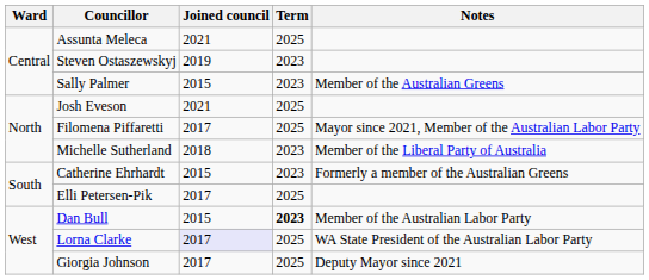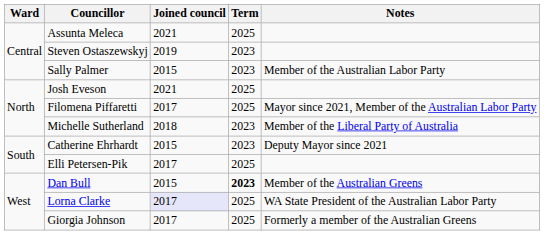Sally Palmer | Notes: Member of the Australian Greens -> Member of the Australian Labor Party
Catherine Ehrhardt | Notes: Formerly a member of the Australian Greens -> Deputy Mayor since 2021
Dan Bull | Notes: Member of the Australian Labor Party -> Member of the Australian Greens
Giorgia Johnson | Notes: Deputy Mayor since 2021 -> Formerly a member of the Australian Greens
